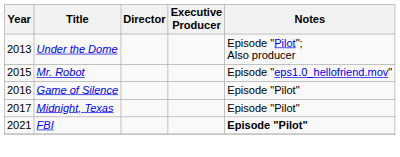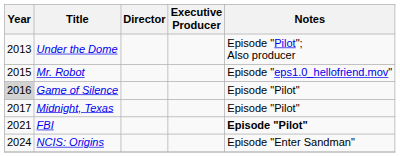Game of Silence | Year: no background -> lightgrey background
+ row: 2024 | NCIS: Origins | Episode "Enter Sandman"
